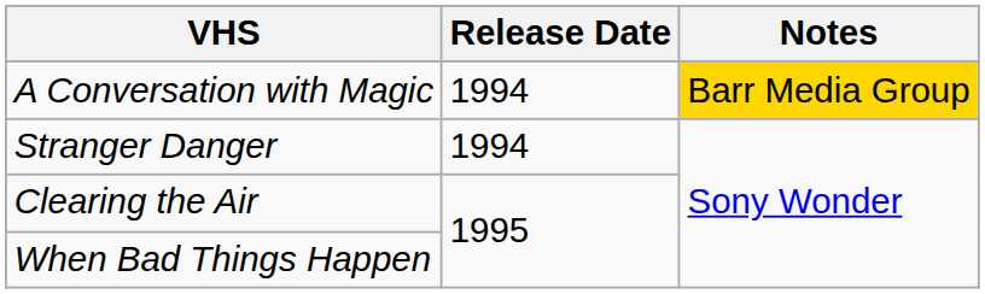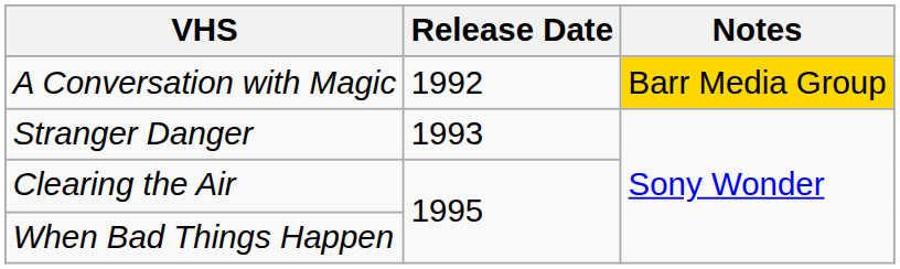A Conversation with Magic | Release Date: 1994 -> 1992
Stranger Danger | Release Date: 1994 -> 1993
